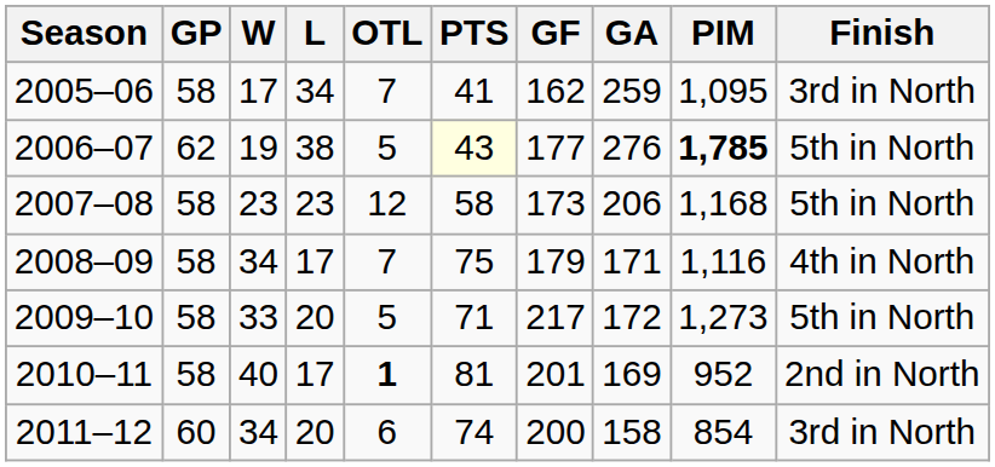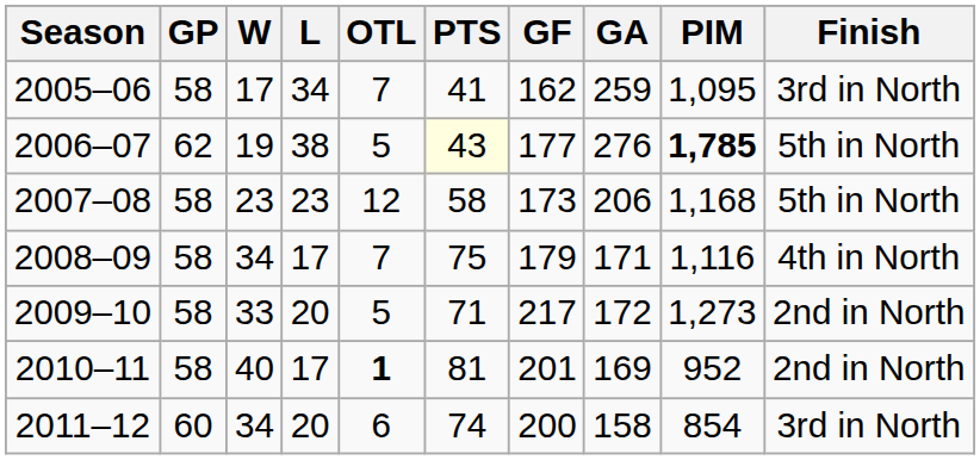2009–10 | Finish: 5th in North -> 2nd in North
